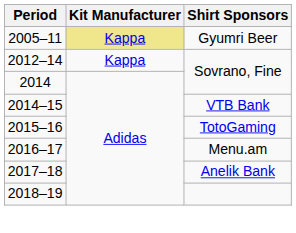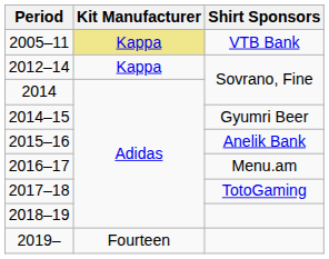2005–11 | Shirt Sponsors: Gyumri Beer -> VTB Bank
2014–15 | Shirt Sponsors: VTB Bank -> Gyumri Beer
2015–16 | Shirt Sponsors: TotoGaming -> Anelik Bank
2017–18 | Shirt Sponsors: Anelik Bank -> TotoGaming
+ row: 2019– | Fourteen
